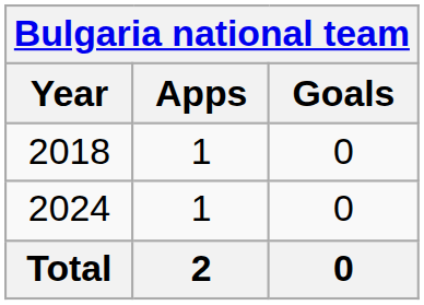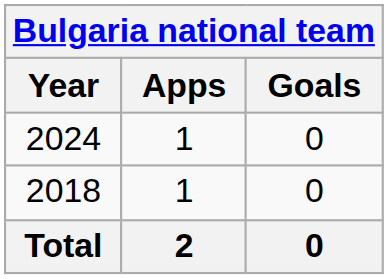rows swapped: 2018 <-> 2024
